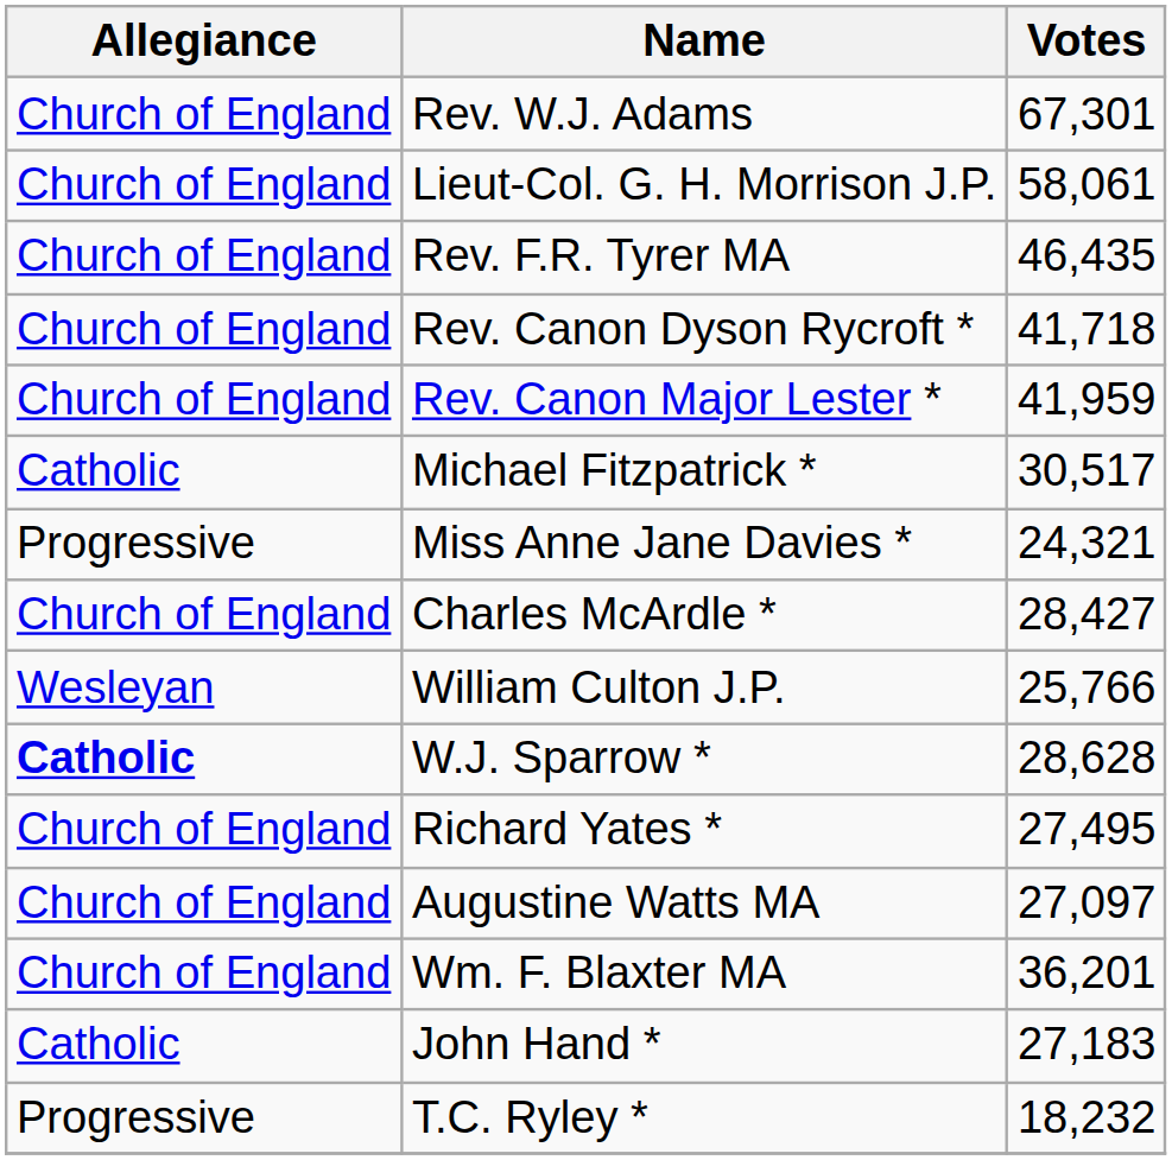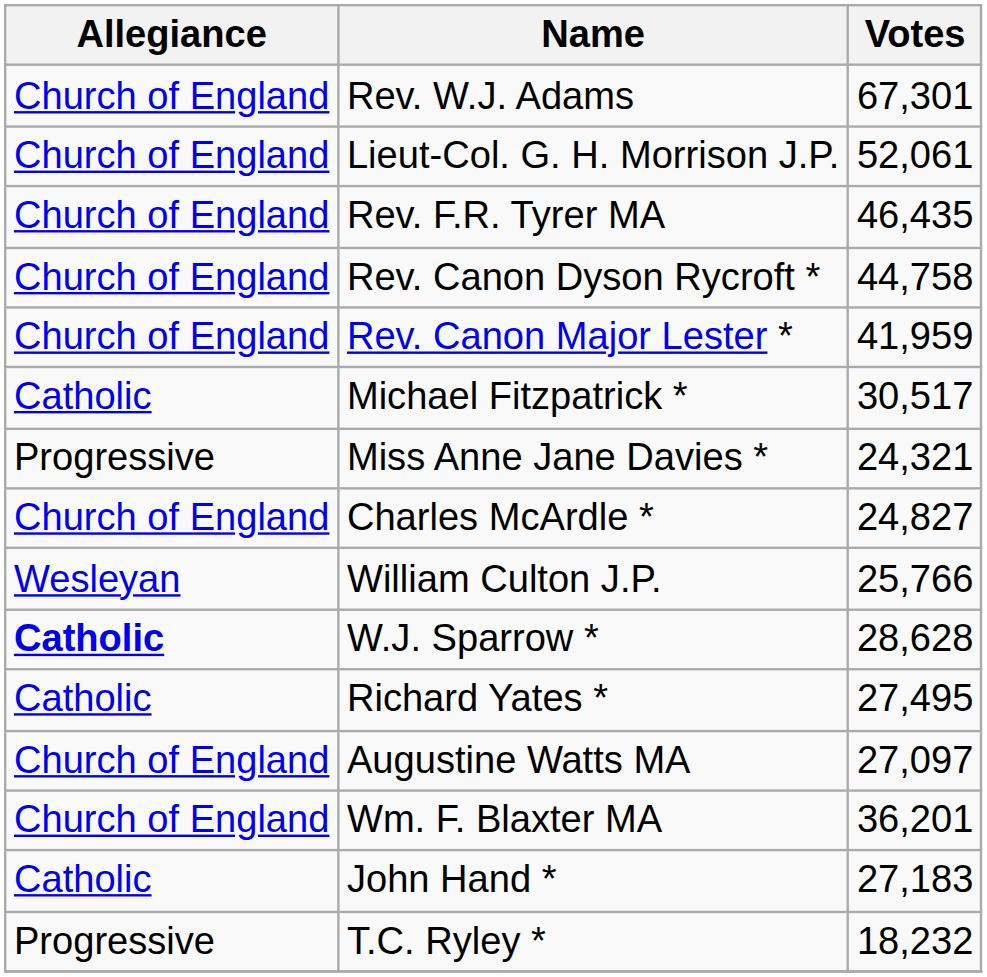Lieut-Col. G. H. Morrison J.P. | Votes: 58,061 -> 52,061
Rev. Canon Dyson Rycroft * | Votes: 41,718 -> 44,758
Charles McArdle * | Votes: 28,427 -> 24,827
Richard Yates * | Allegiance: Church of England -> Catholic
